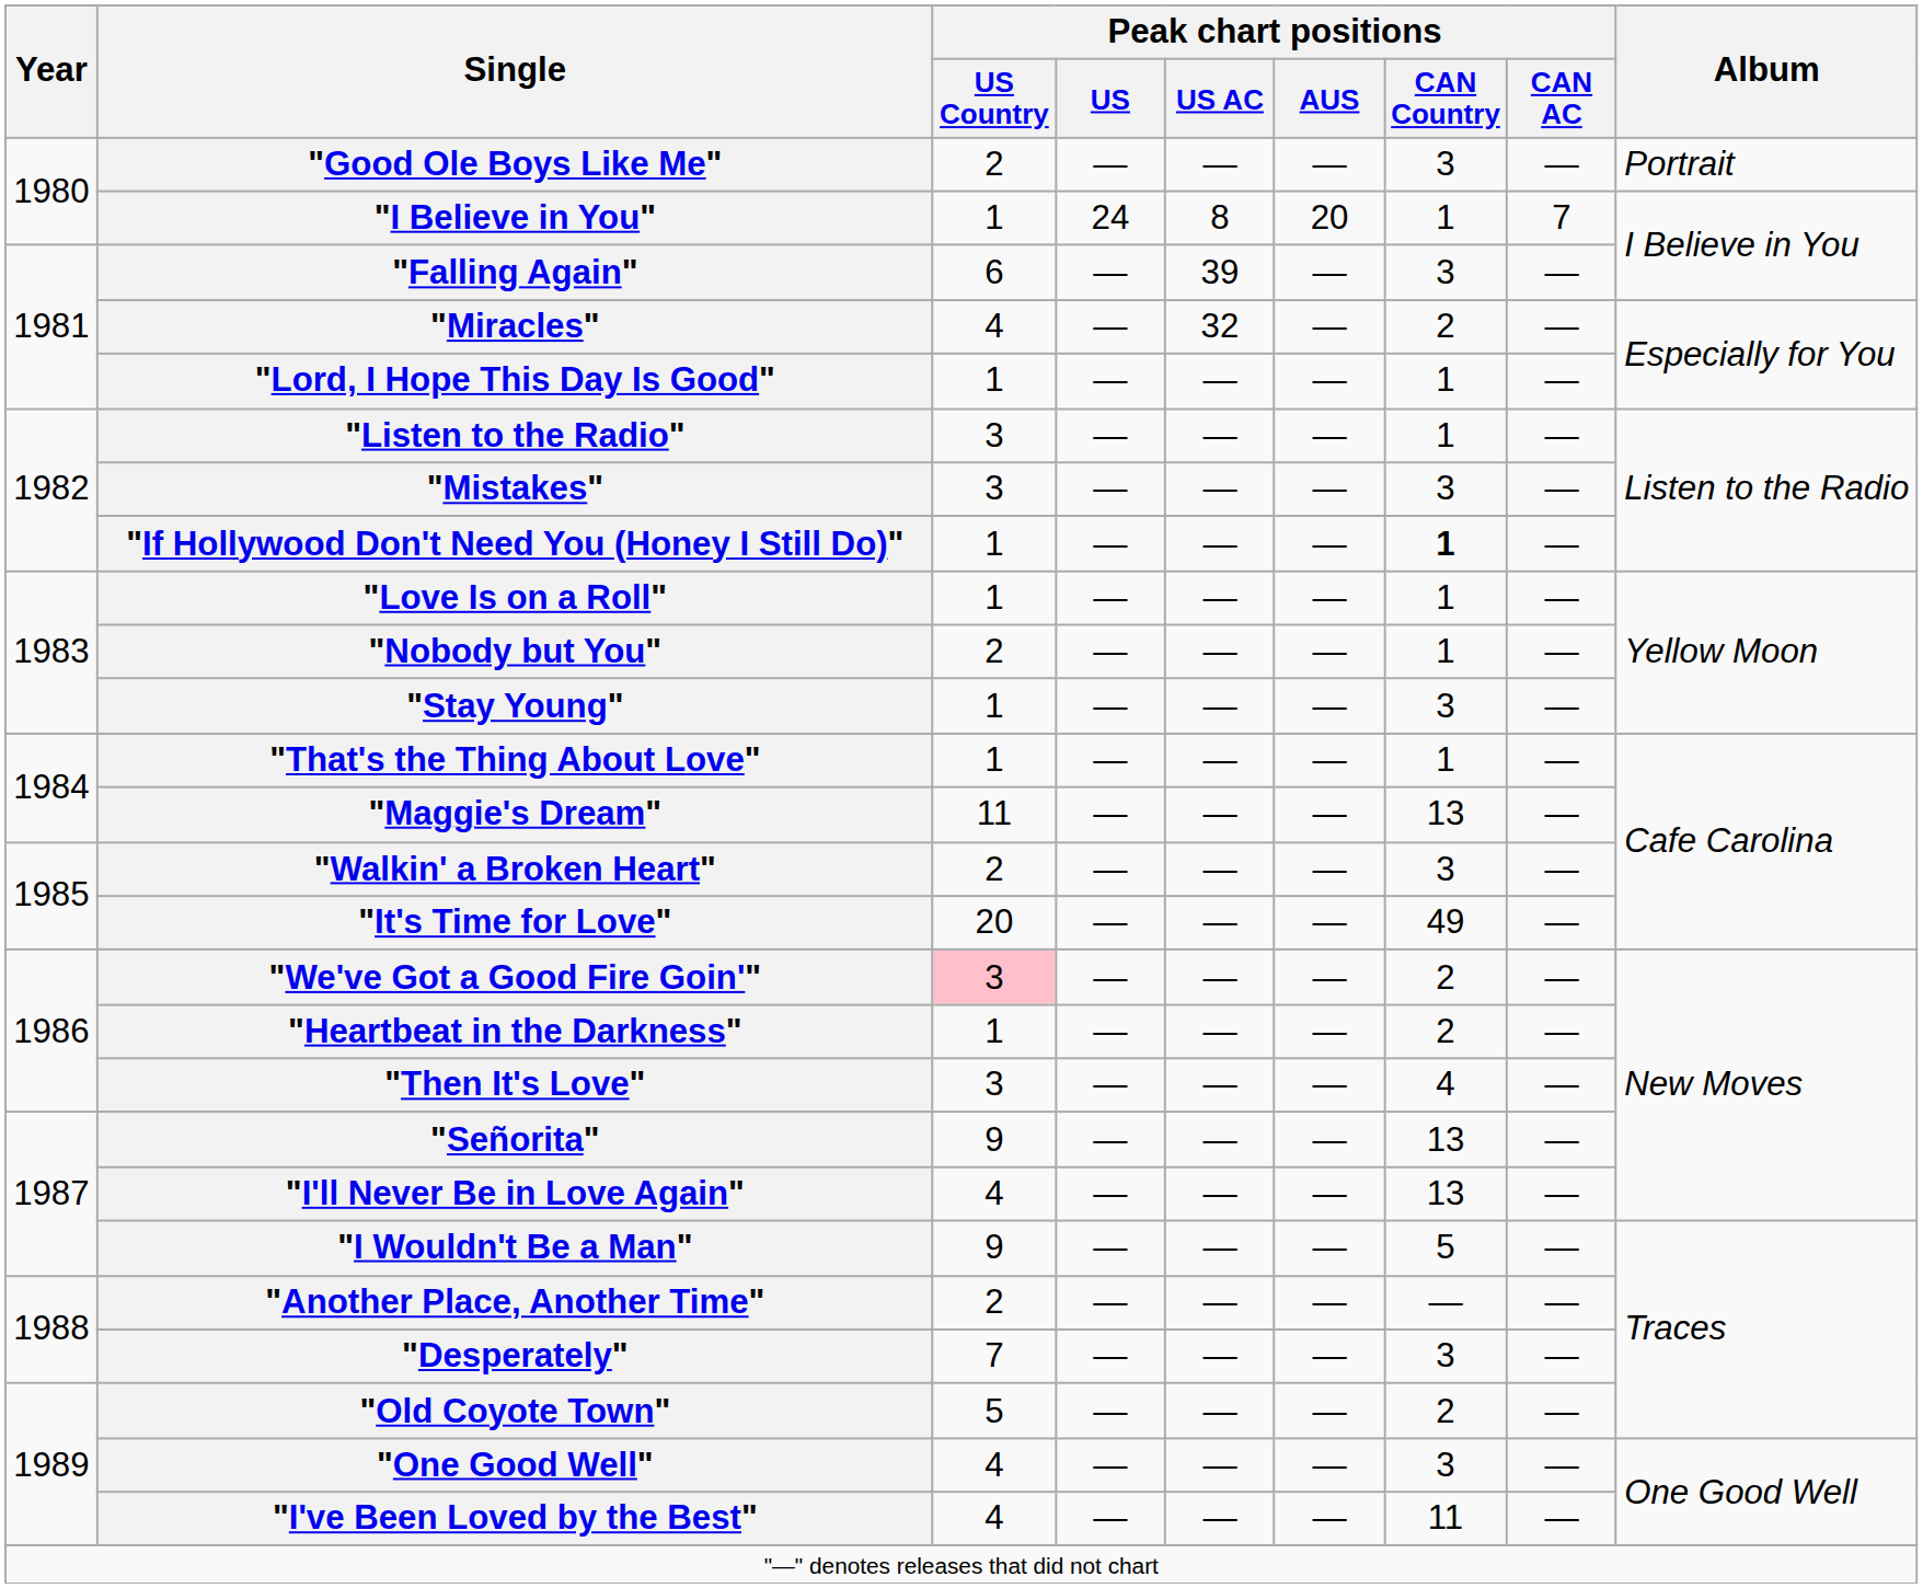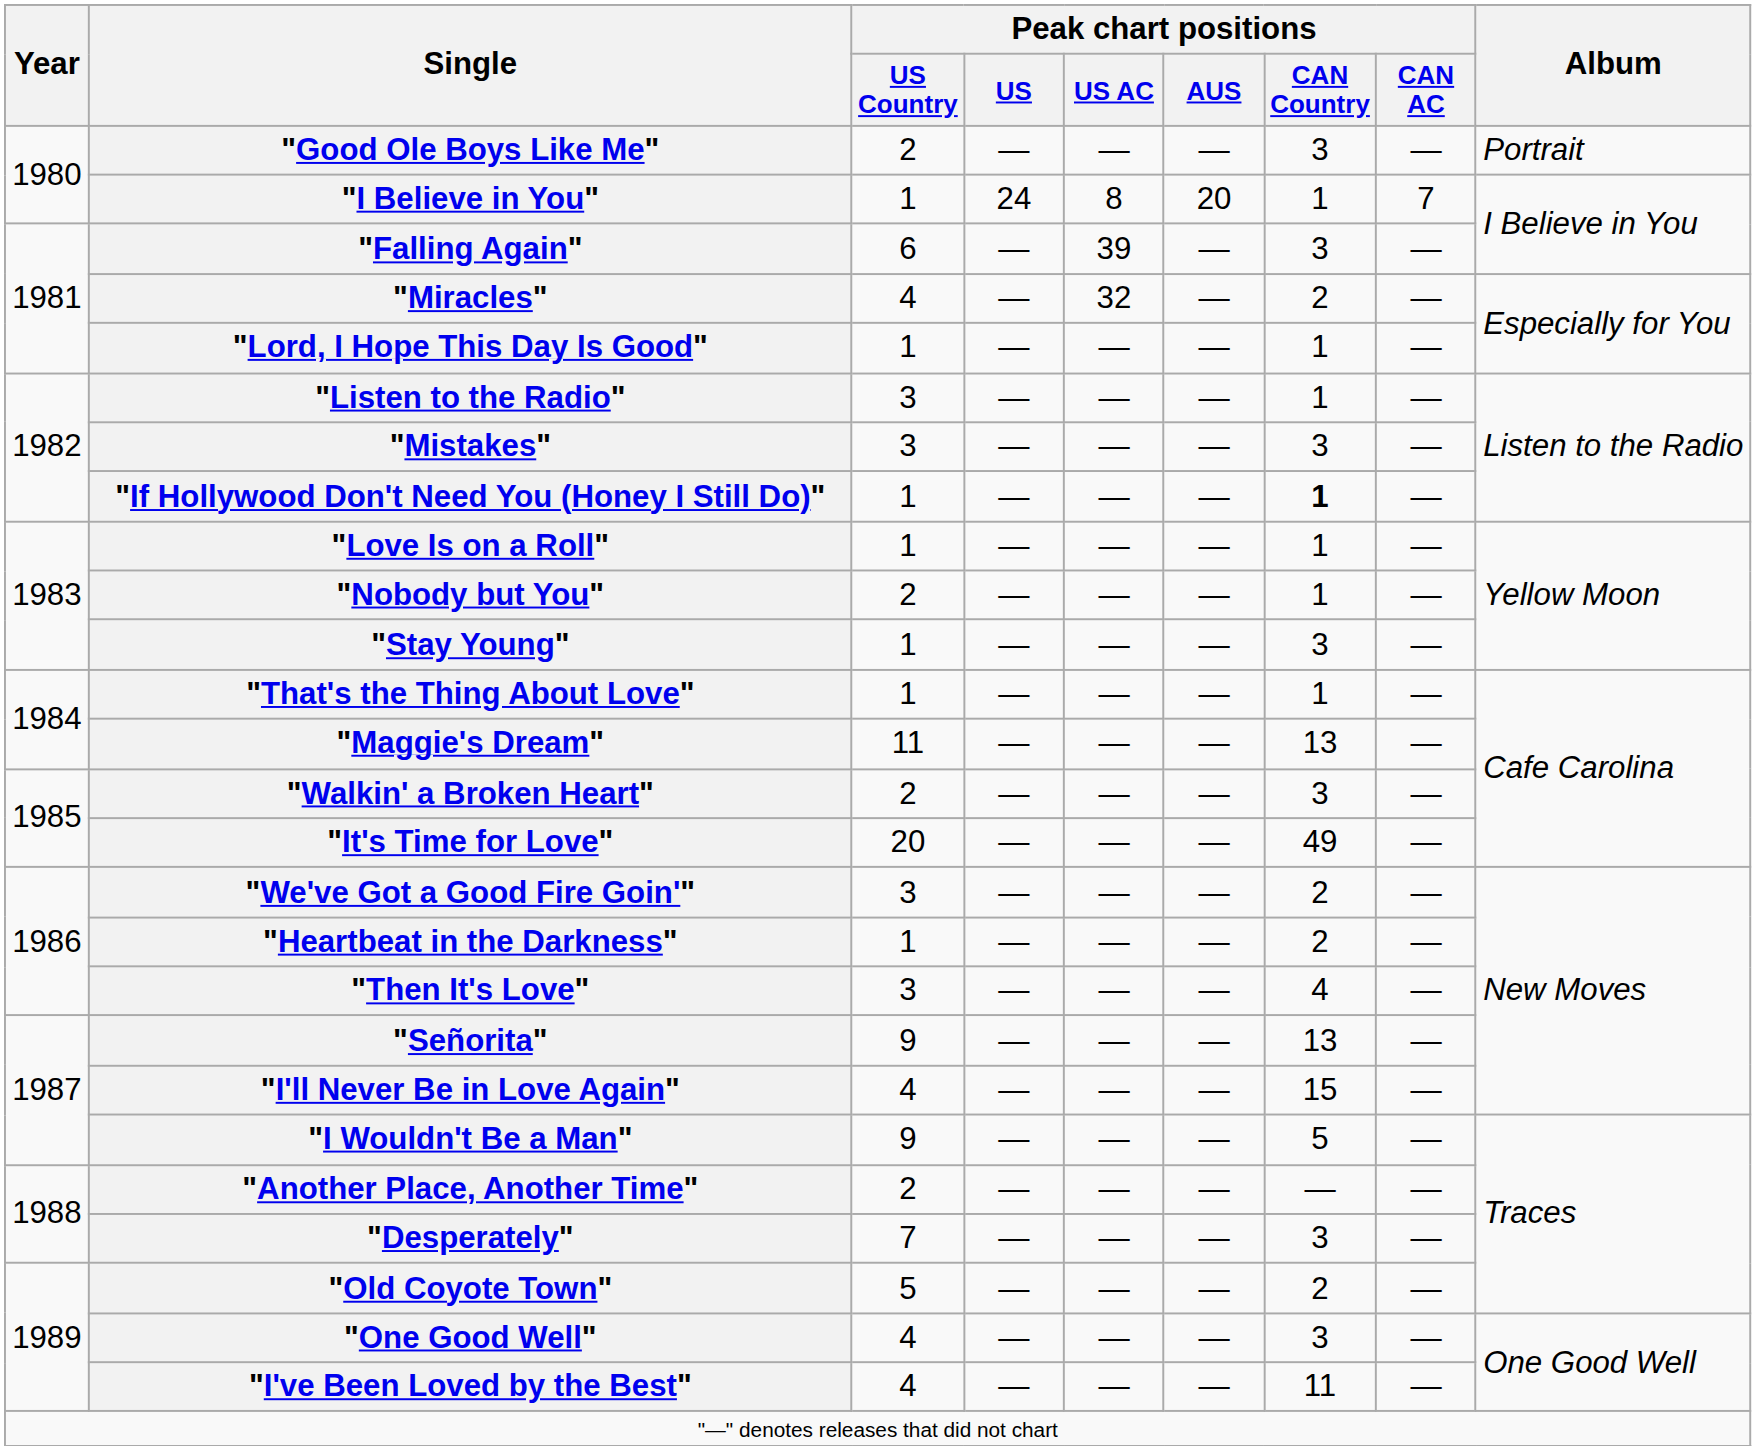"We've Got a Good Fire Goin'" | Peak chart positions / US Country: pink background -> no background
"I'll Never Be in Love Again" | Peak chart positions / CAN Country: 13 -> 15
